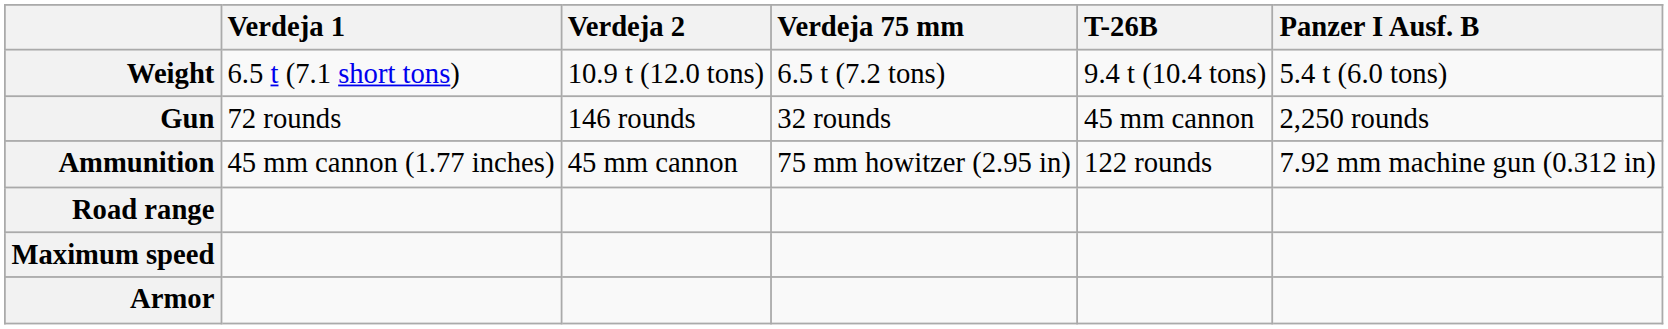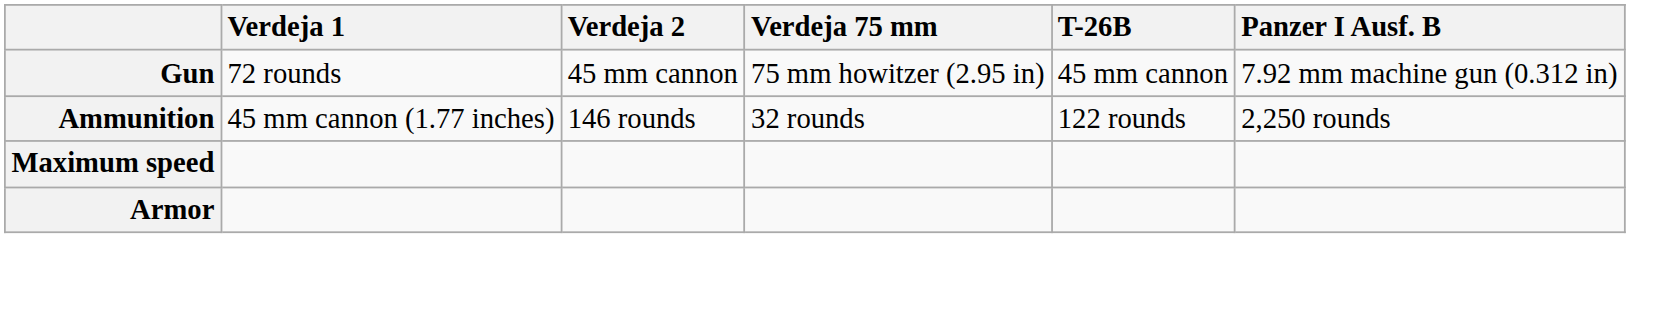- row: Weight | 6.5 t (7.1 short tons) | 10.9 t (12.0 tons) | 6.5 t (7.2 tons) | 9.4 t (10.4 tons) | 5.4 t (6.0 tons)
Gun | Verdeja 2: 146 rounds -> 45 mm cannon
Gun | Verdeja 75 mm: 32 rounds -> 75 mm howitzer (2.95 in)
Gun | Panzer I Ausf. B: 2,250 rounds -> 7.92 mm machine gun (0.312 in)
Ammunition | Verdeja 2: 45 mm cannon -> 146 rounds
Ammunition | Verdeja 75 mm: 75 mm howitzer (2.95 in) -> 32 rounds
Ammunition | Panzer I Ausf. B: 7.92 mm machine gun (0.312 in) -> 2,250 rounds
- row: Road range
